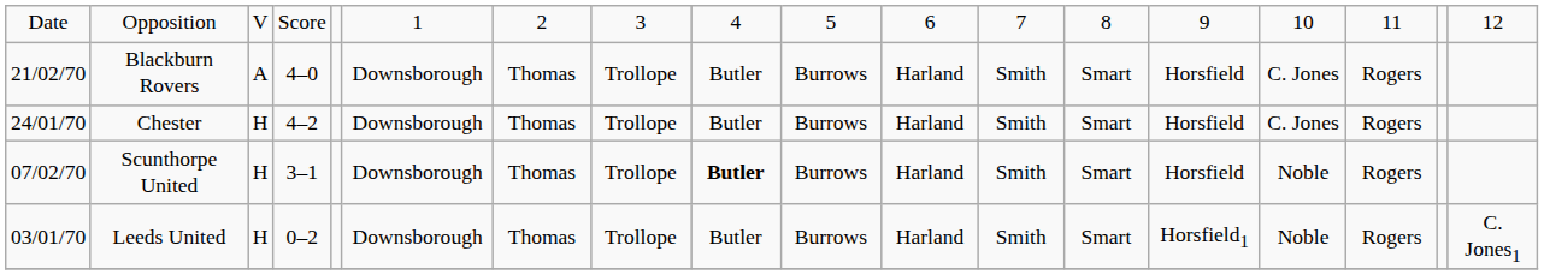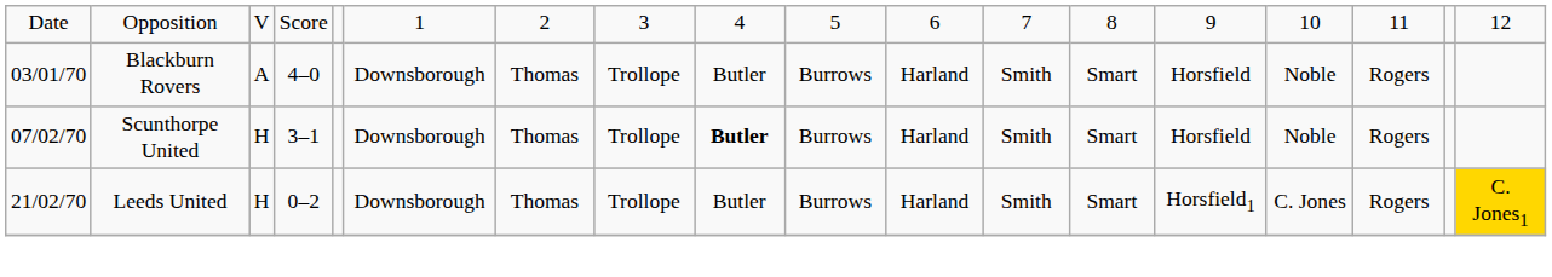Blackburn Rovers | column 1: 21/02/70 -> 03/01/70
Blackburn Rovers | column 15: C. Jones -> Noble
- row: 24/01/70 | Chester | H | 4–2 | Downsborough | Thomas | Trollope | Butler | Burrows | Harland | Smith | Smart | Horsfield | C. Jones | Rogers
Leeds United | column 1: 03/01/70 -> 21/02/70
Leeds United | column 15: Noble -> C. Jones
Leeds United | column 18: no background -> gold background
